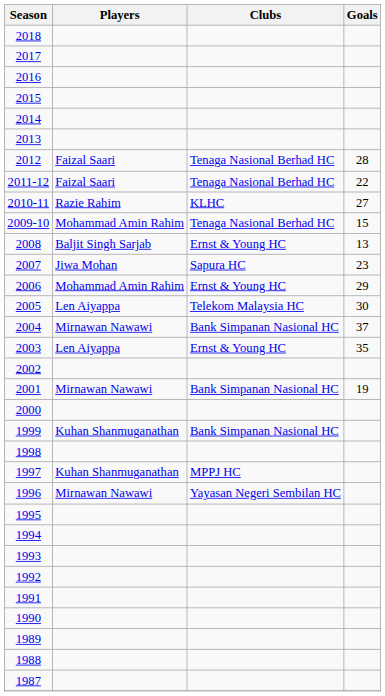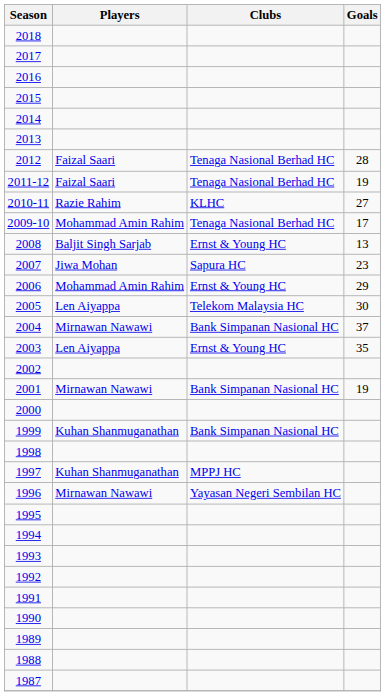2011-12 | Goals: 22 -> 19
2009-10 | Goals: 15 -> 17
